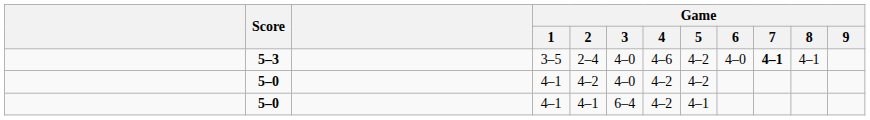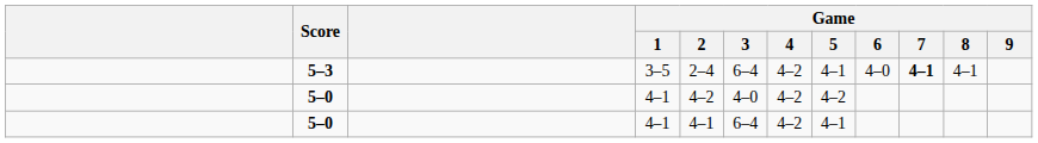5–3 | Game / 3: 4–0 -> 6–4
5–3 | Game / 4: 4–6 -> 4–2
5–3 | Game / 5: 4–2 -> 4–1
